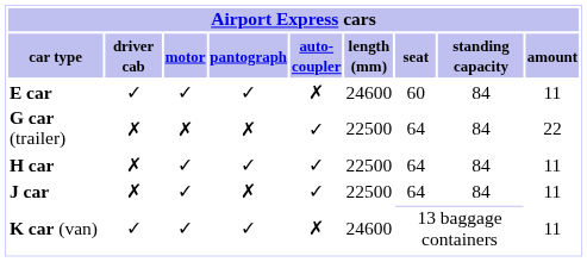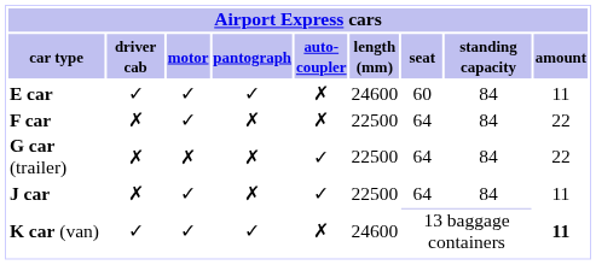+ row: F car | ✗ | ✓ | ✗ | ✗ | 22500 | 64 | 84 | 22
- row: H car | ✗ | ✓ | ✓ | ✓ | 22500 | 64 | 84 | 11
K car (van) | amount: normal -> bold
